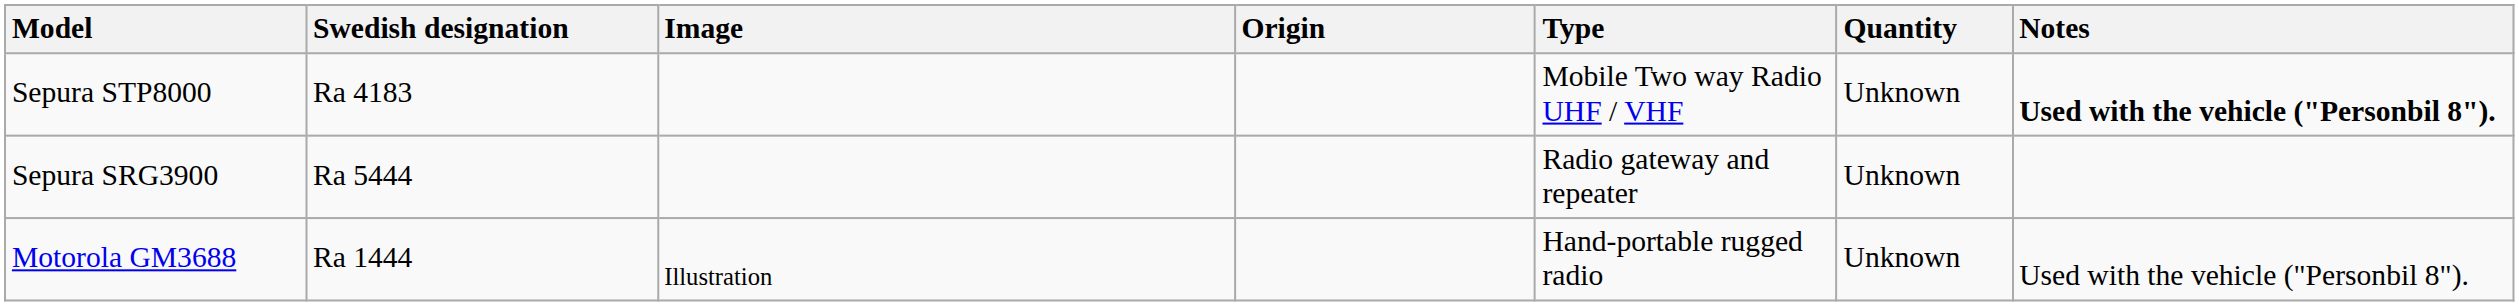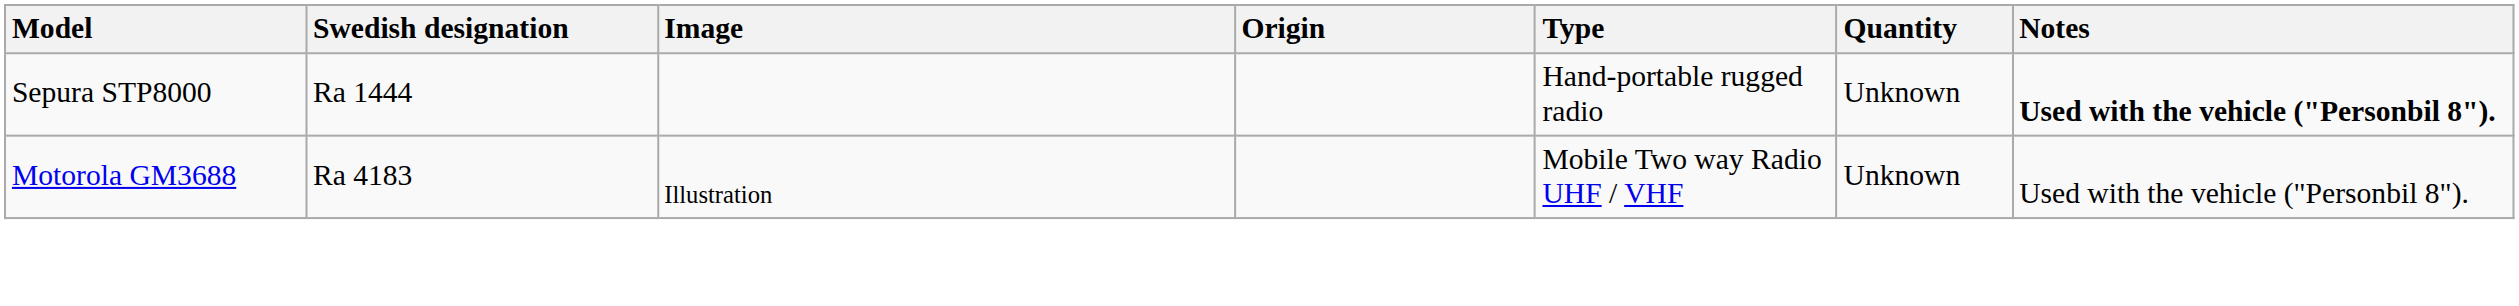Sepura STP8000 | Swedish designation: Ra 4183 -> Ra 1444
Sepura STP8000 | Type: Mobile Two way Radio UHF / VHF -> Hand-portable rugged radio
- row: Sepura SRG3900 | Ra 5444 | Radio gateway and repeater | Unknown
Motorola GM3688 | Swedish designation: Ra 1444 -> Ra 4183
Motorola GM3688 | Type: Hand-portable rugged radio -> Mobile Two way Radio UHF / VHF
